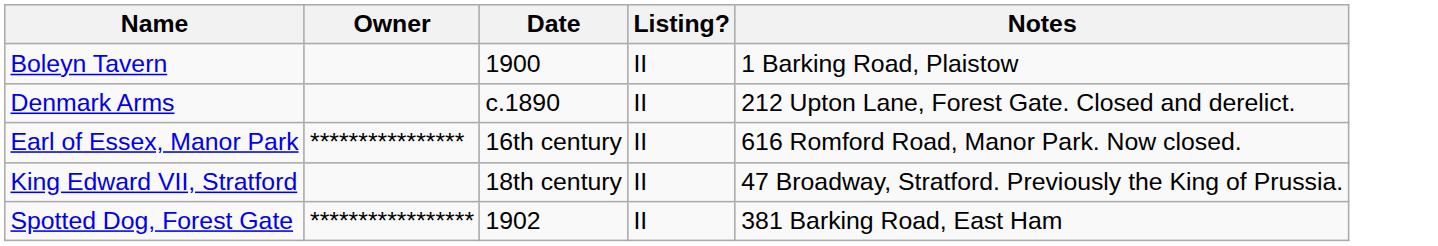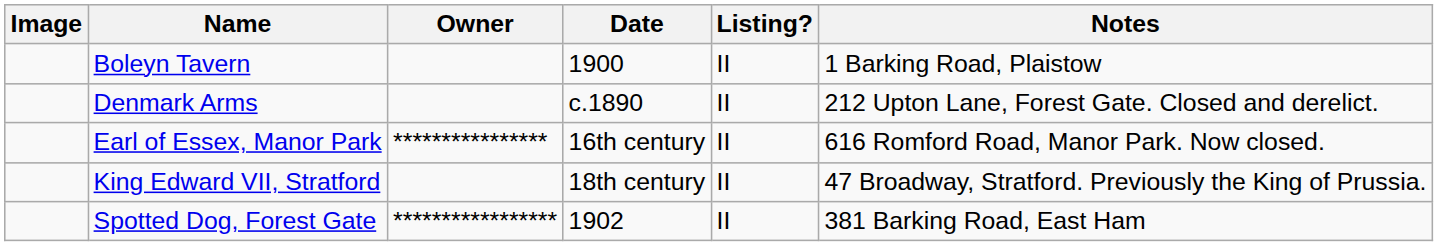+ column: Image
